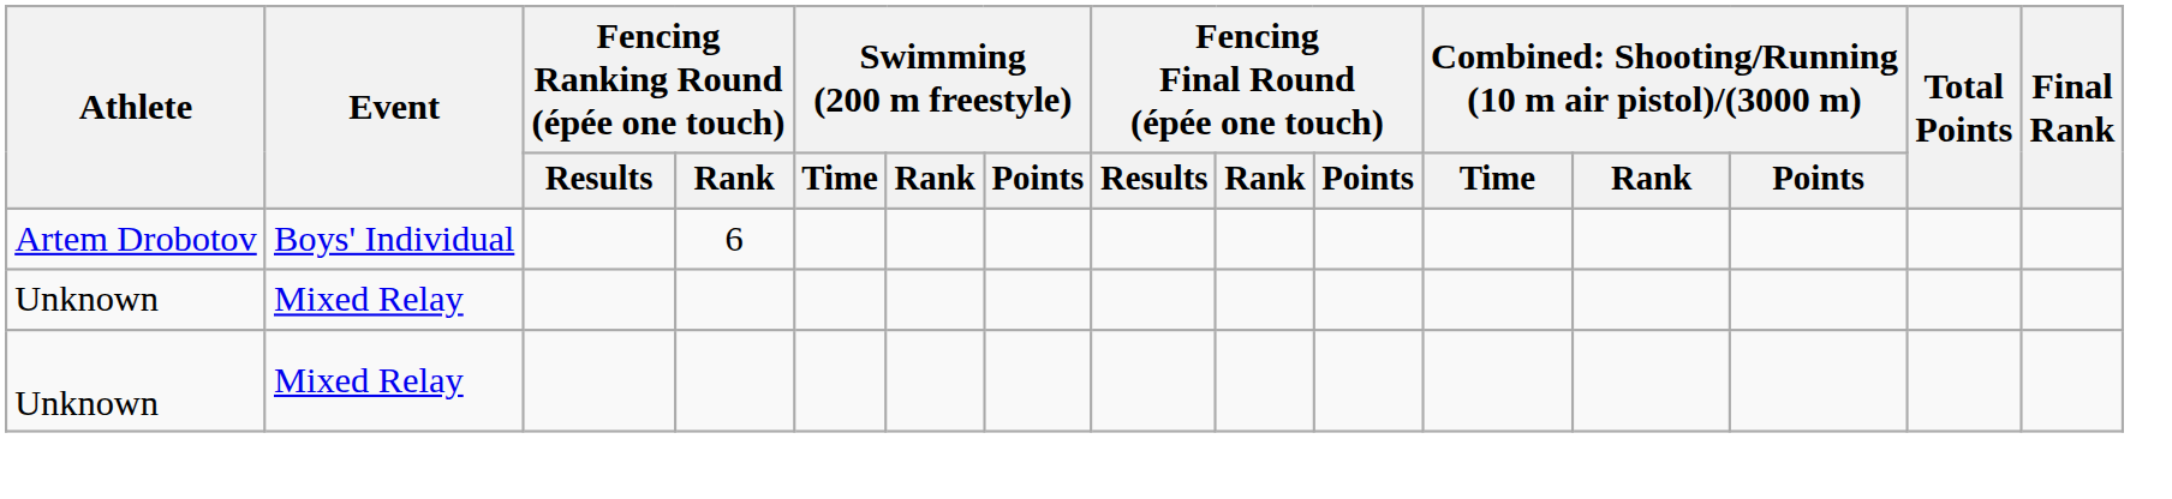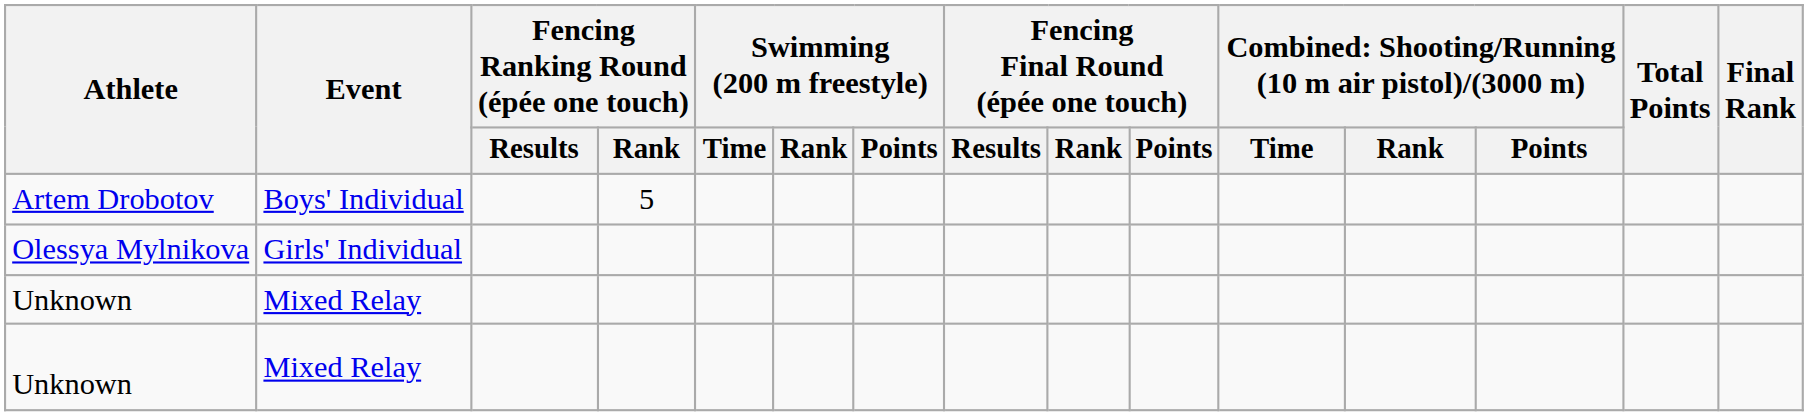Artem Drobotov | Fencing Ranking Round (épée one touch) / Rank: 6 -> 5
+ row: Olessya Mylnikova | Girls' Individual
